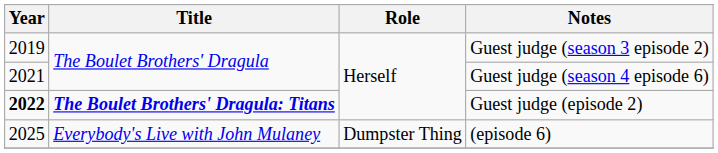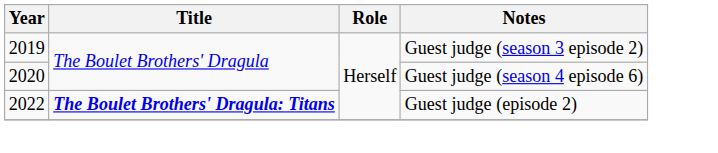Guest judge (season 4 episode 6) | Year: 2021 -> 2020
Guest judge (episode 2) | Year: bold -> normal
- row: 2025 | Everybody's Live with John Mulaney | Dumpster Thing | (episode 6)
